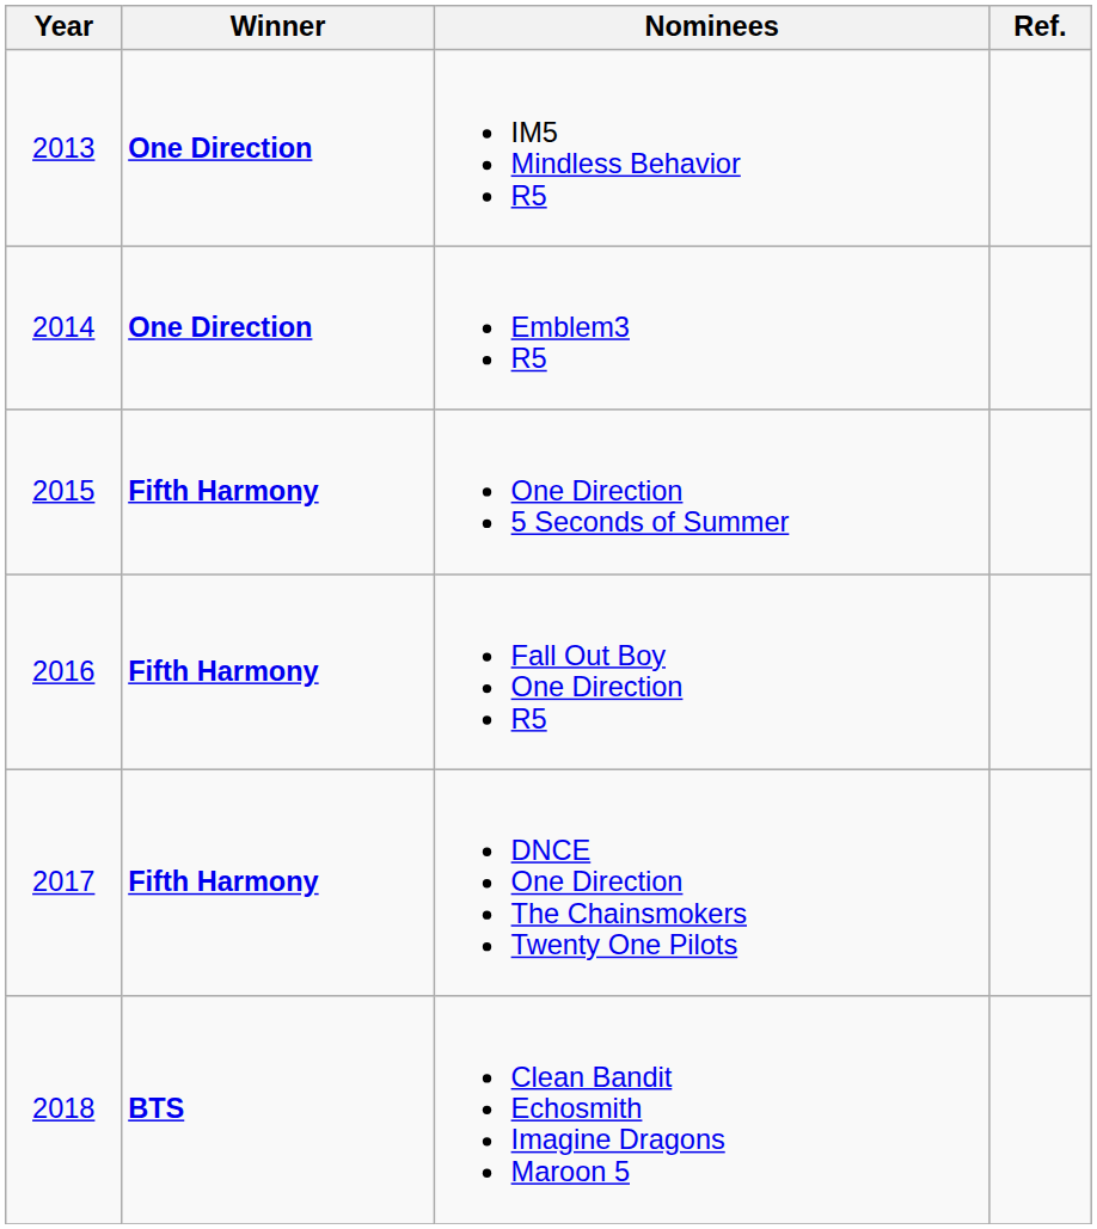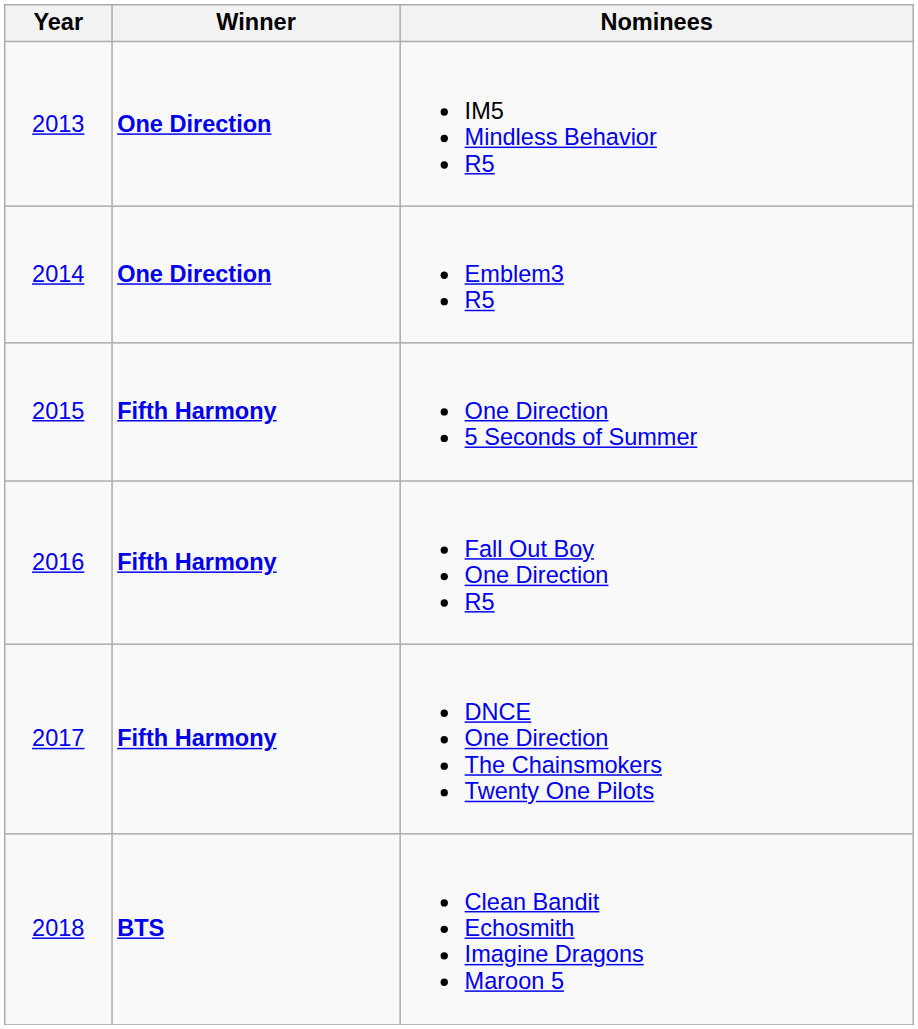- column: Ref.
